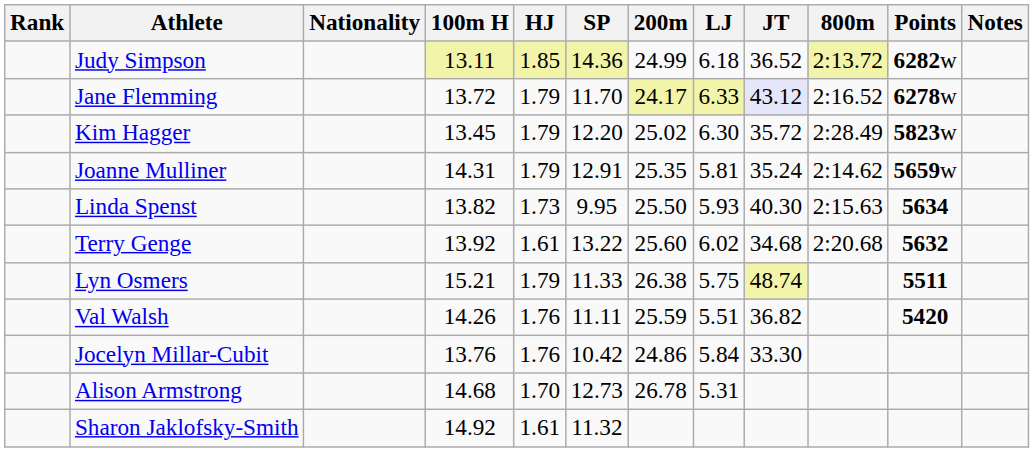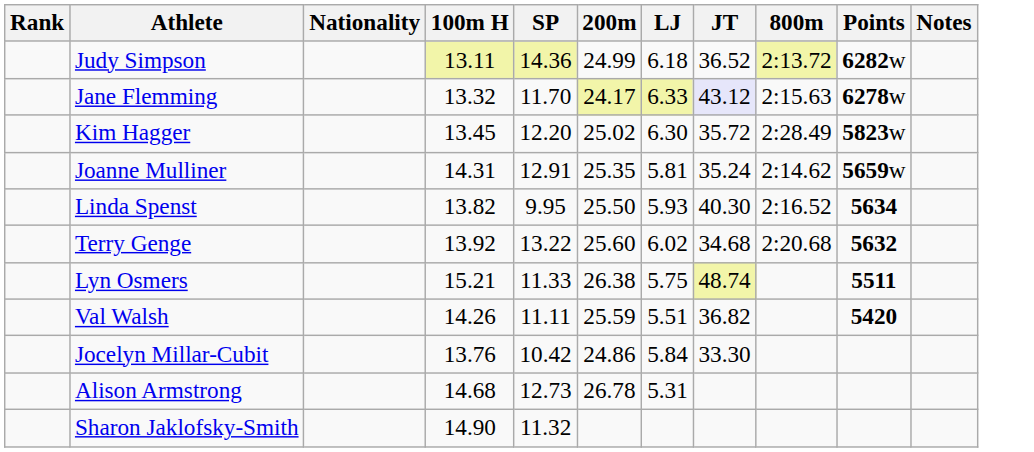- column: HJ | 1.85 | 1.79 | 1.79 | 1.79 | 1.73 | 1.61 | 1.79 | 1.76 | 1.76 | 1.70 | 1.61
Jane Flemming | 100m H: 13.72 -> 13.32
Jane Flemming | 800m: 2:16.52 -> 2:15.63
Linda Spenst | 800m: 2:15.63 -> 2:16.52
Sharon Jaklofsky-Smith | 100m H: 14.92 -> 14.90
